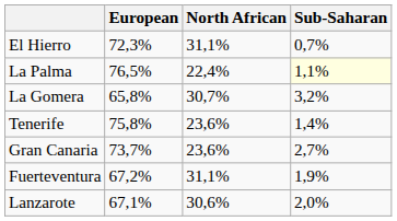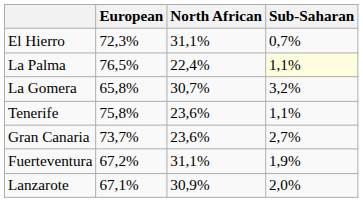Tenerife | Sub-Saharan: 1,4% -> 1,1%
Lanzarote | North African: 30,6% -> 30,9%
